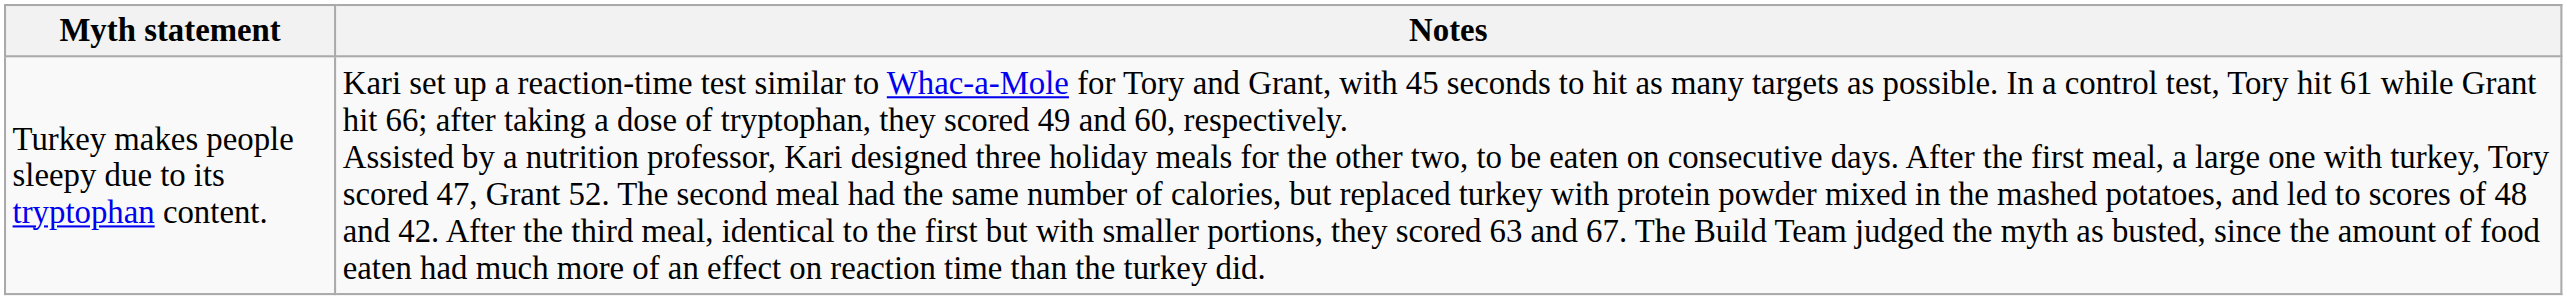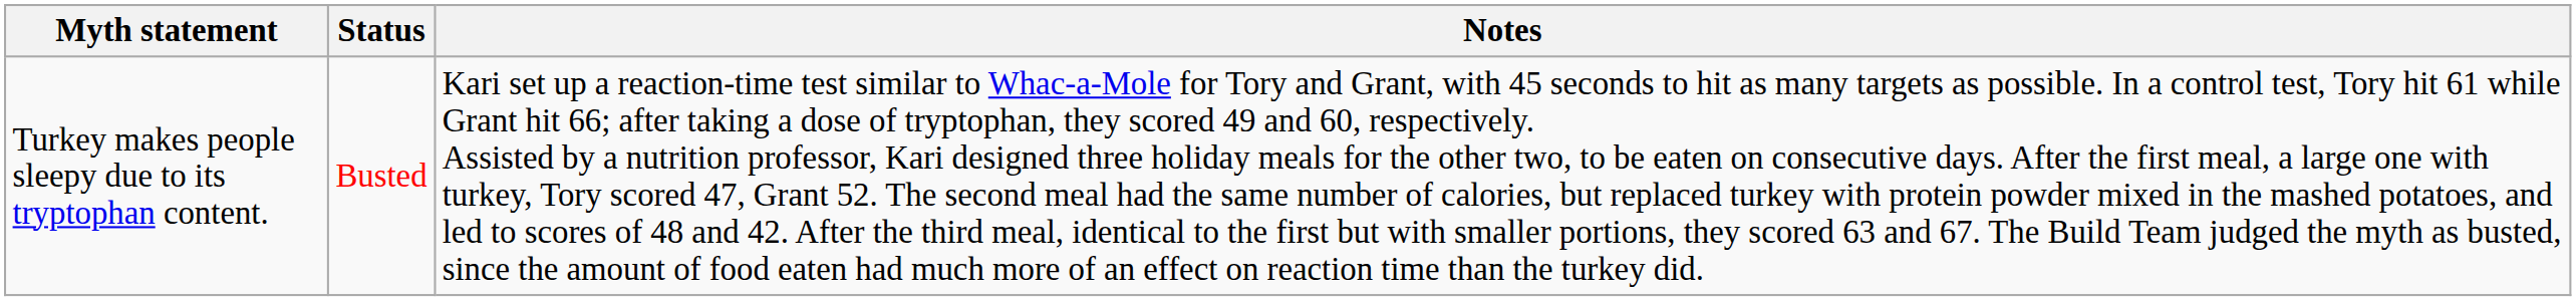+ column: Status | Busted
